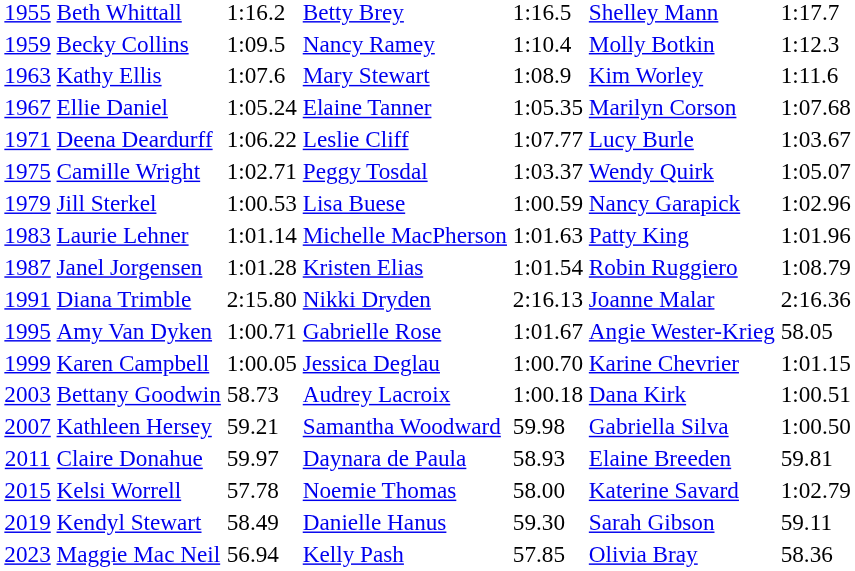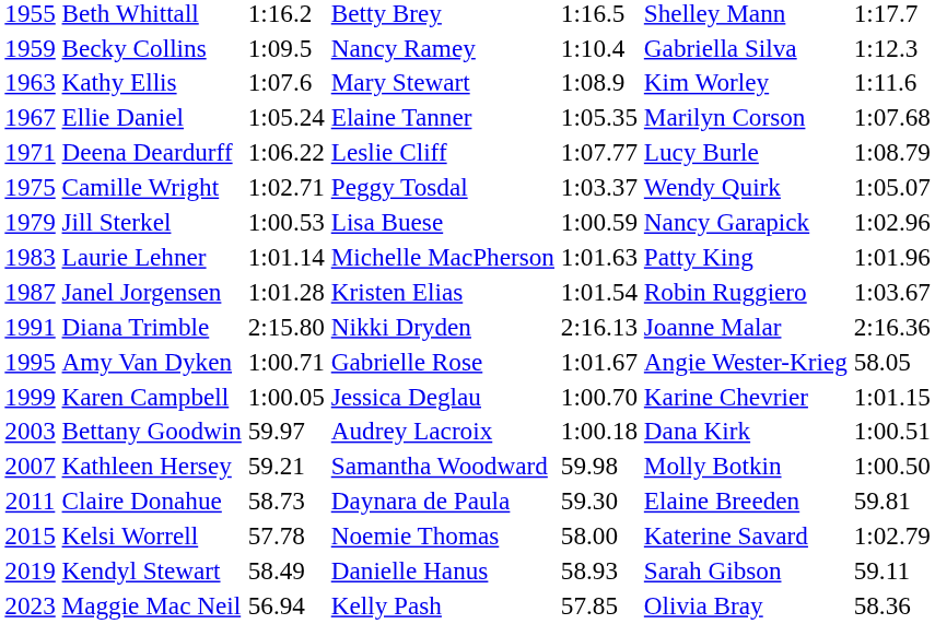Becky Collins | column 6: Molly Botkin -> Gabriella Silva
Deena Deardurff | column 7: 1:03.67 -> 1:08.79
Janel Jorgensen | column 7: 1:08.79 -> 1:03.67
Bettany Goodwin | column 3: 58.73 -> 59.97
Kathleen Hersey | column 6: Gabriella Silva -> Molly Botkin
Claire Donahue | column 3: 59.97 -> 58.73
Claire Donahue | column 5: 58.93 -> 59.30
Kendyl Stewart | column 5: 59.30 -> 58.93
